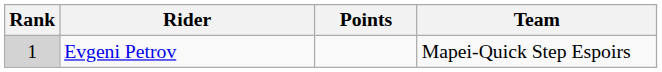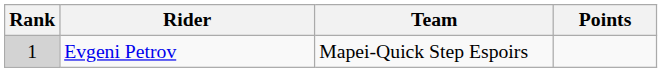columns swapped: Team <-> Points
